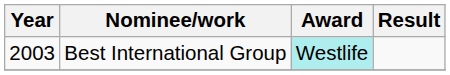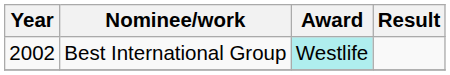Best International Group | Year: 2003 -> 2002
